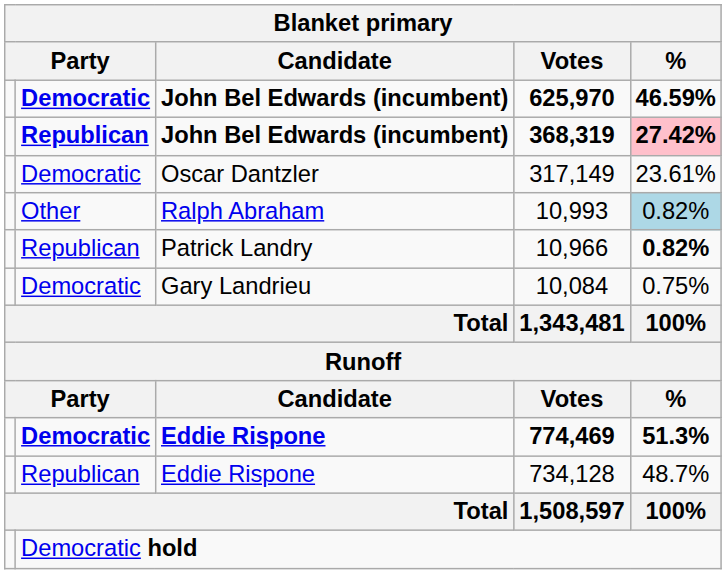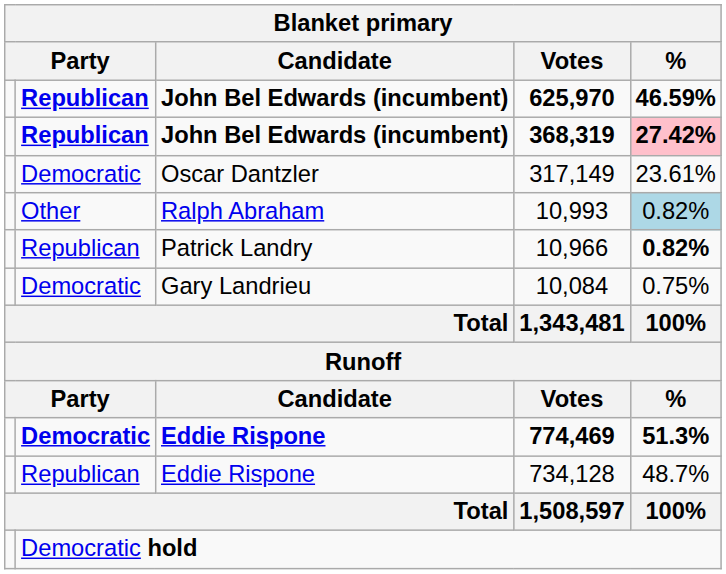625,970 | column 2: Democratic -> Republican
